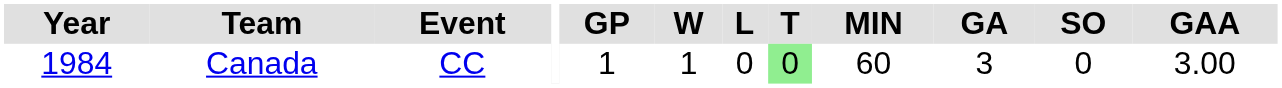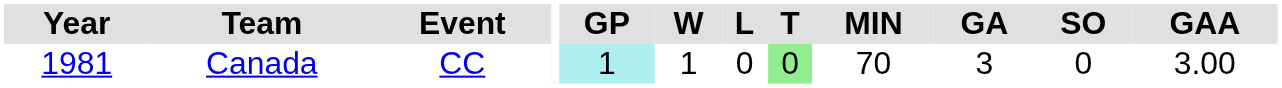Canada | Year: 1984 -> 1981
Canada | GP: no background -> paleturquoise background
Canada | MIN: 60 -> 70
